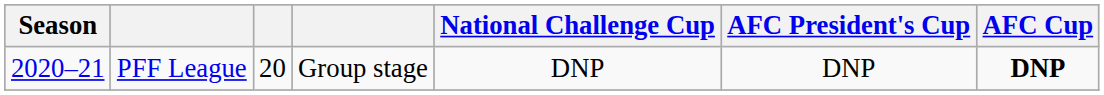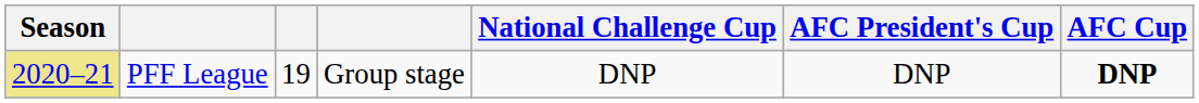PFF League | Season: no background -> khaki background
PFF League | column 3: 20 -> 19
